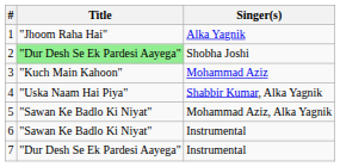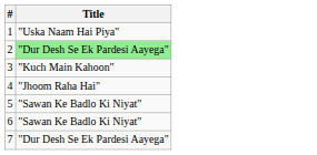- column: Singer(s) | Alka Yagnik | Shobha Joshi | Mohammad Aziz | Shabbir Kumar, Alka Yagnik | Mohammad Aziz, Alka Yagnik | Instrumental | Instrumental
1 | Title: "Jhoom Raha Hai" -> "Uska Naam Hai Piya"
4 | Title: "Uska Naam Hai Piya" -> "Jhoom Raha Hai"
